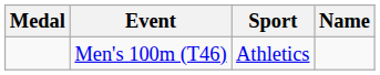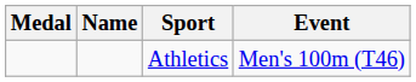columns swapped: Name <-> Event
